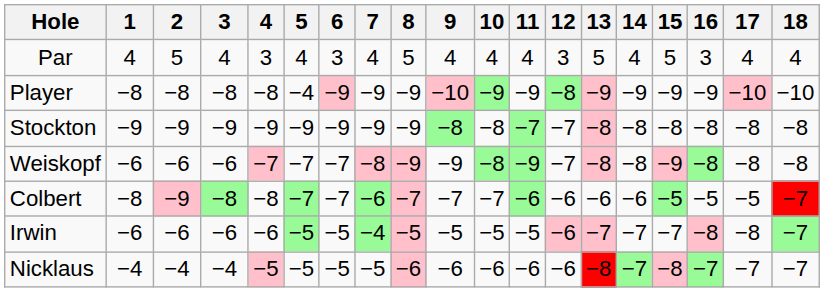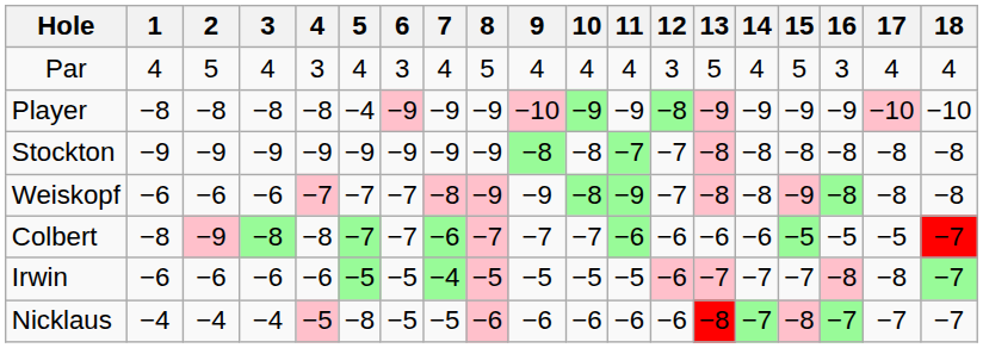Nicklaus | 5: −5 -> −8
